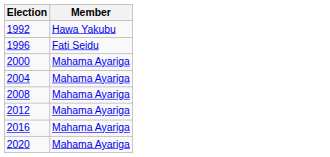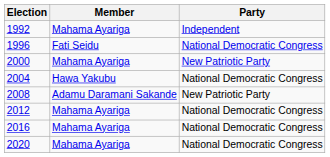+ column: Party | Independent | National Democratic Congress | New Patriotic Party | National Democratic Congress | New Patriotic Party | National Democratic Congress | National Democratic Congress | National Democratic Congress
1992 | Member: Hawa Yakubu -> Mahama Ayariga
2004 | Member: Mahama Ayariga -> Hawa Yakubu
2008 | Member: Mahama Ayariga -> Adamu Daramani Sakande
